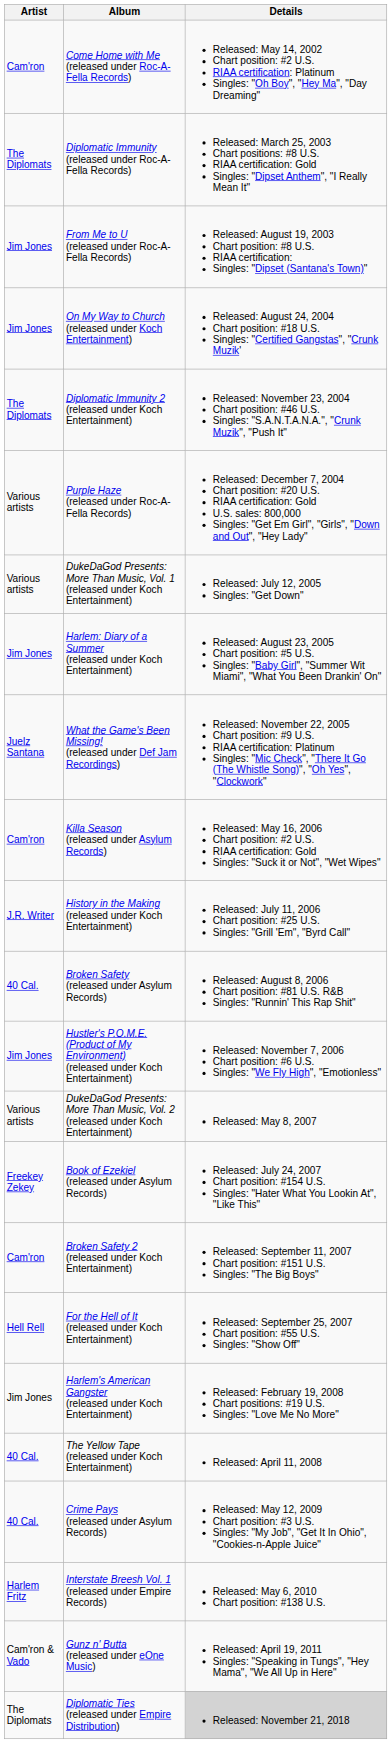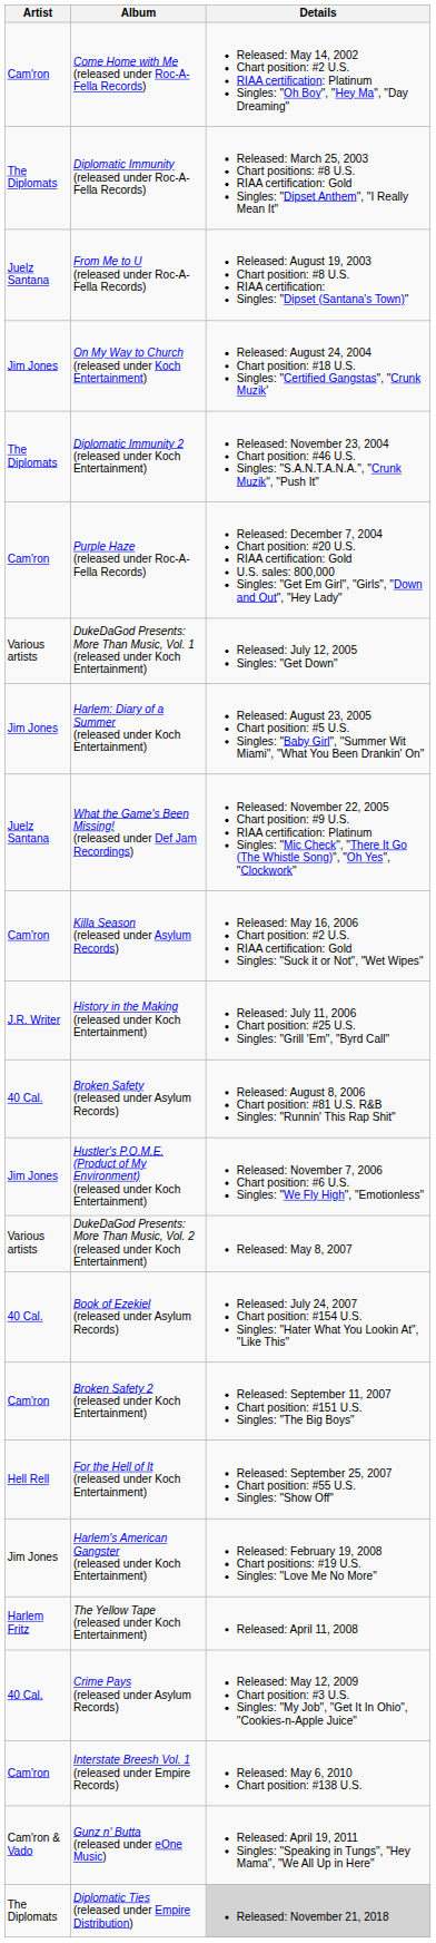From Me to U (released under Roc-A-Fella Records) | Artist: Jim Jones -> Juelz Santana
Purple Haze (released under Roc-A-Fella Records) | Artist: Various artists -> Cam'ron
Book of Ezekiel (released under Asylum Records) | Artist: Freekey Zekey -> 40 Cal.
The Yellow Tape (released under Koch Entertainment) | Artist: 40 Cal. -> Harlem Fritz
Interstate Breesh Vol. 1 (released under Empire Records) | Artist: Harlem Fritz -> Cam'ron
